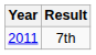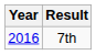7th | Year: 2011 -> 2016
